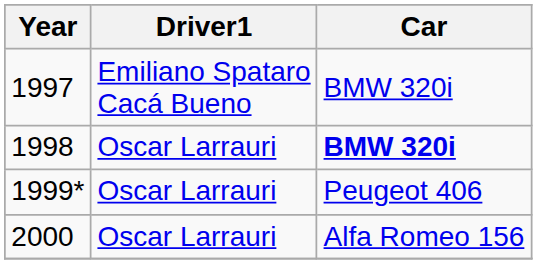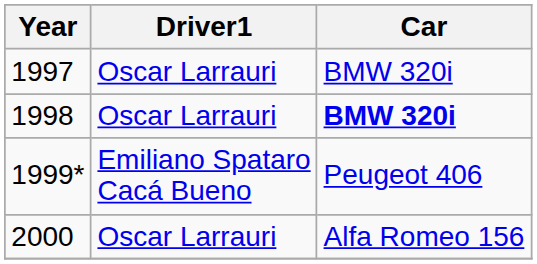1997 | Driver1: Emiliano Spataro Cacá Bueno -> Oscar Larrauri
1999* | Driver1: Oscar Larrauri -> Emiliano Spataro Cacá Bueno
